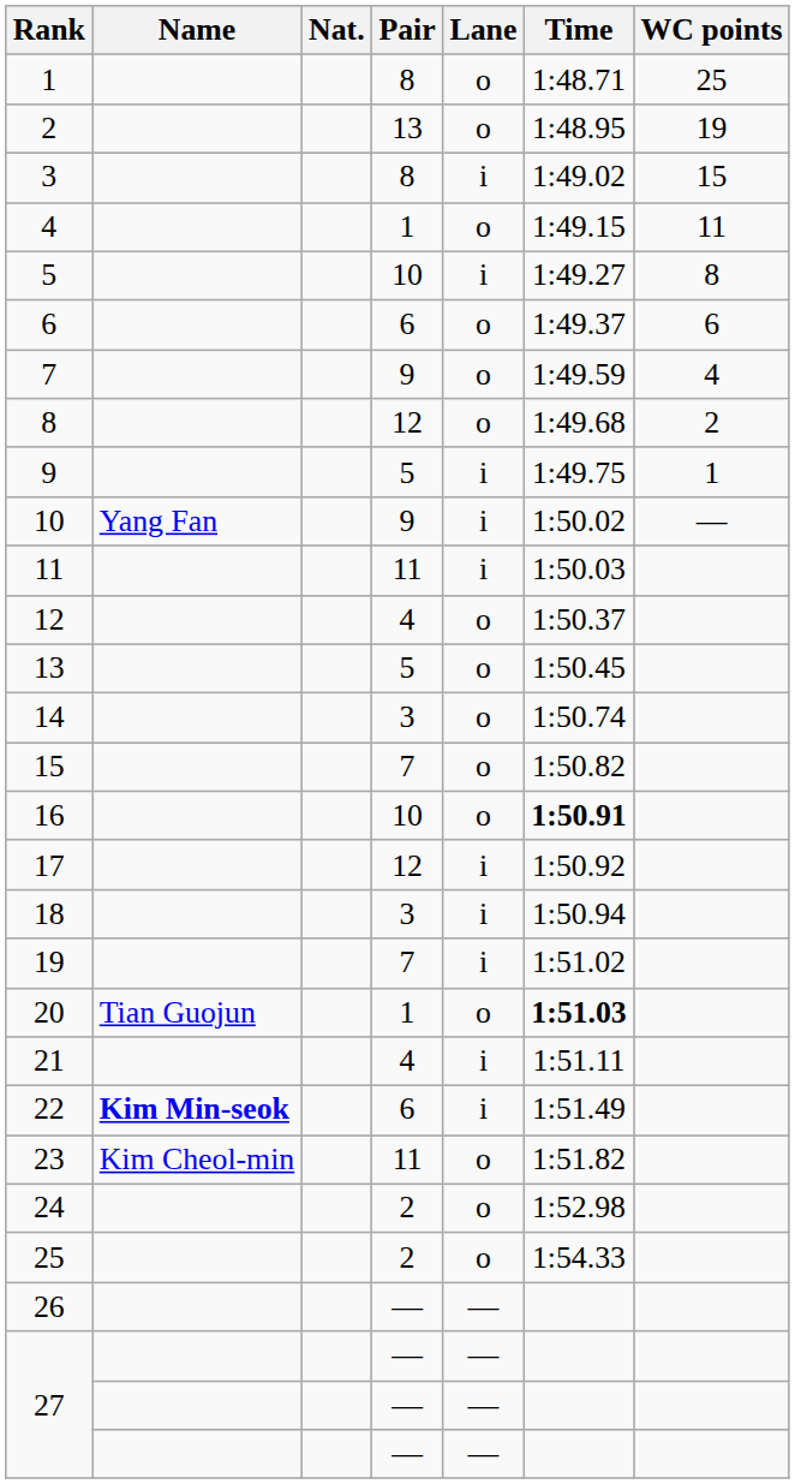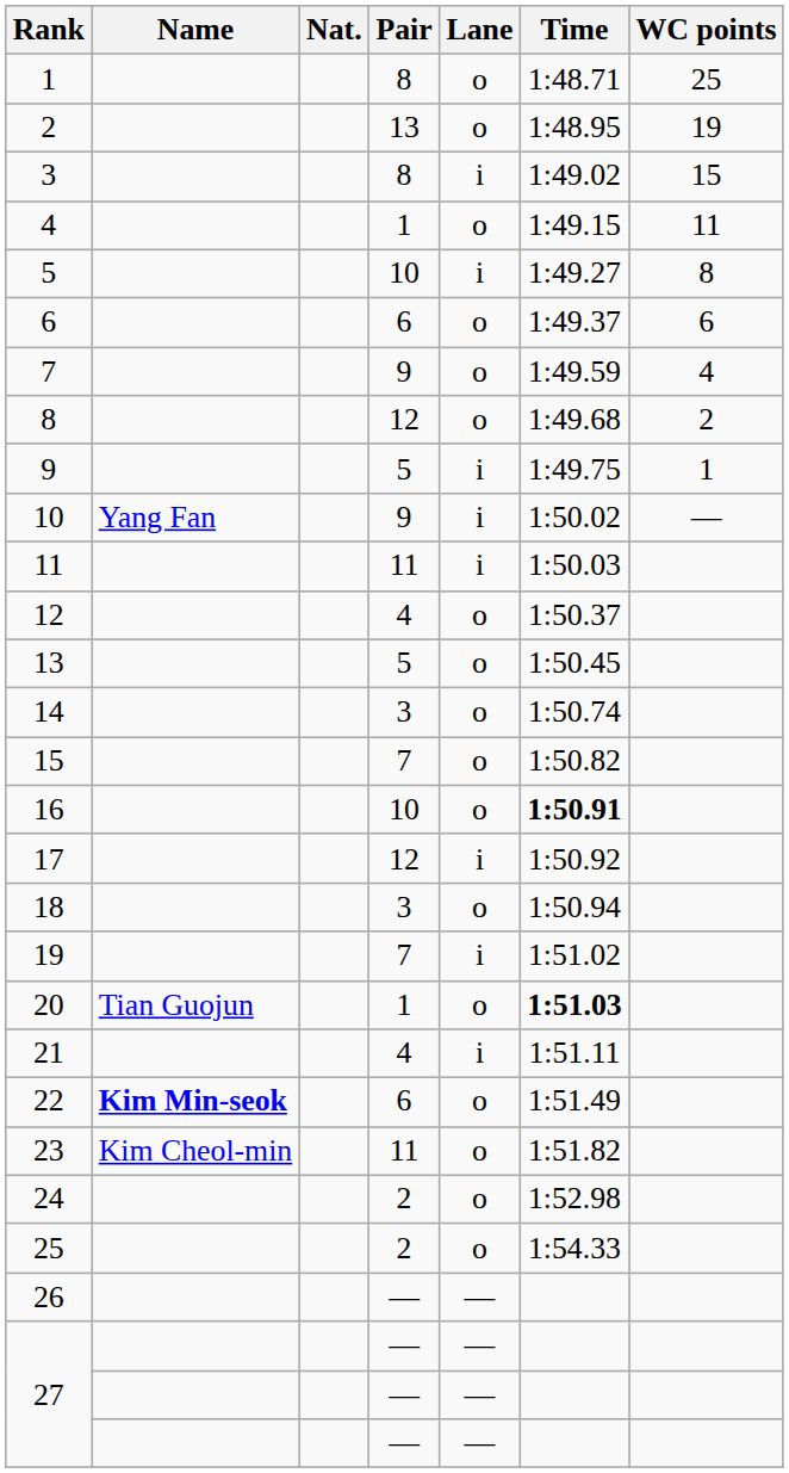18 | Lane: i -> o
22 | Lane: i -> o
